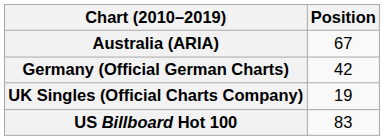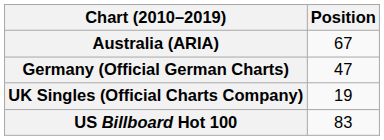Germany (Official German Charts) | Position: 42 -> 47
